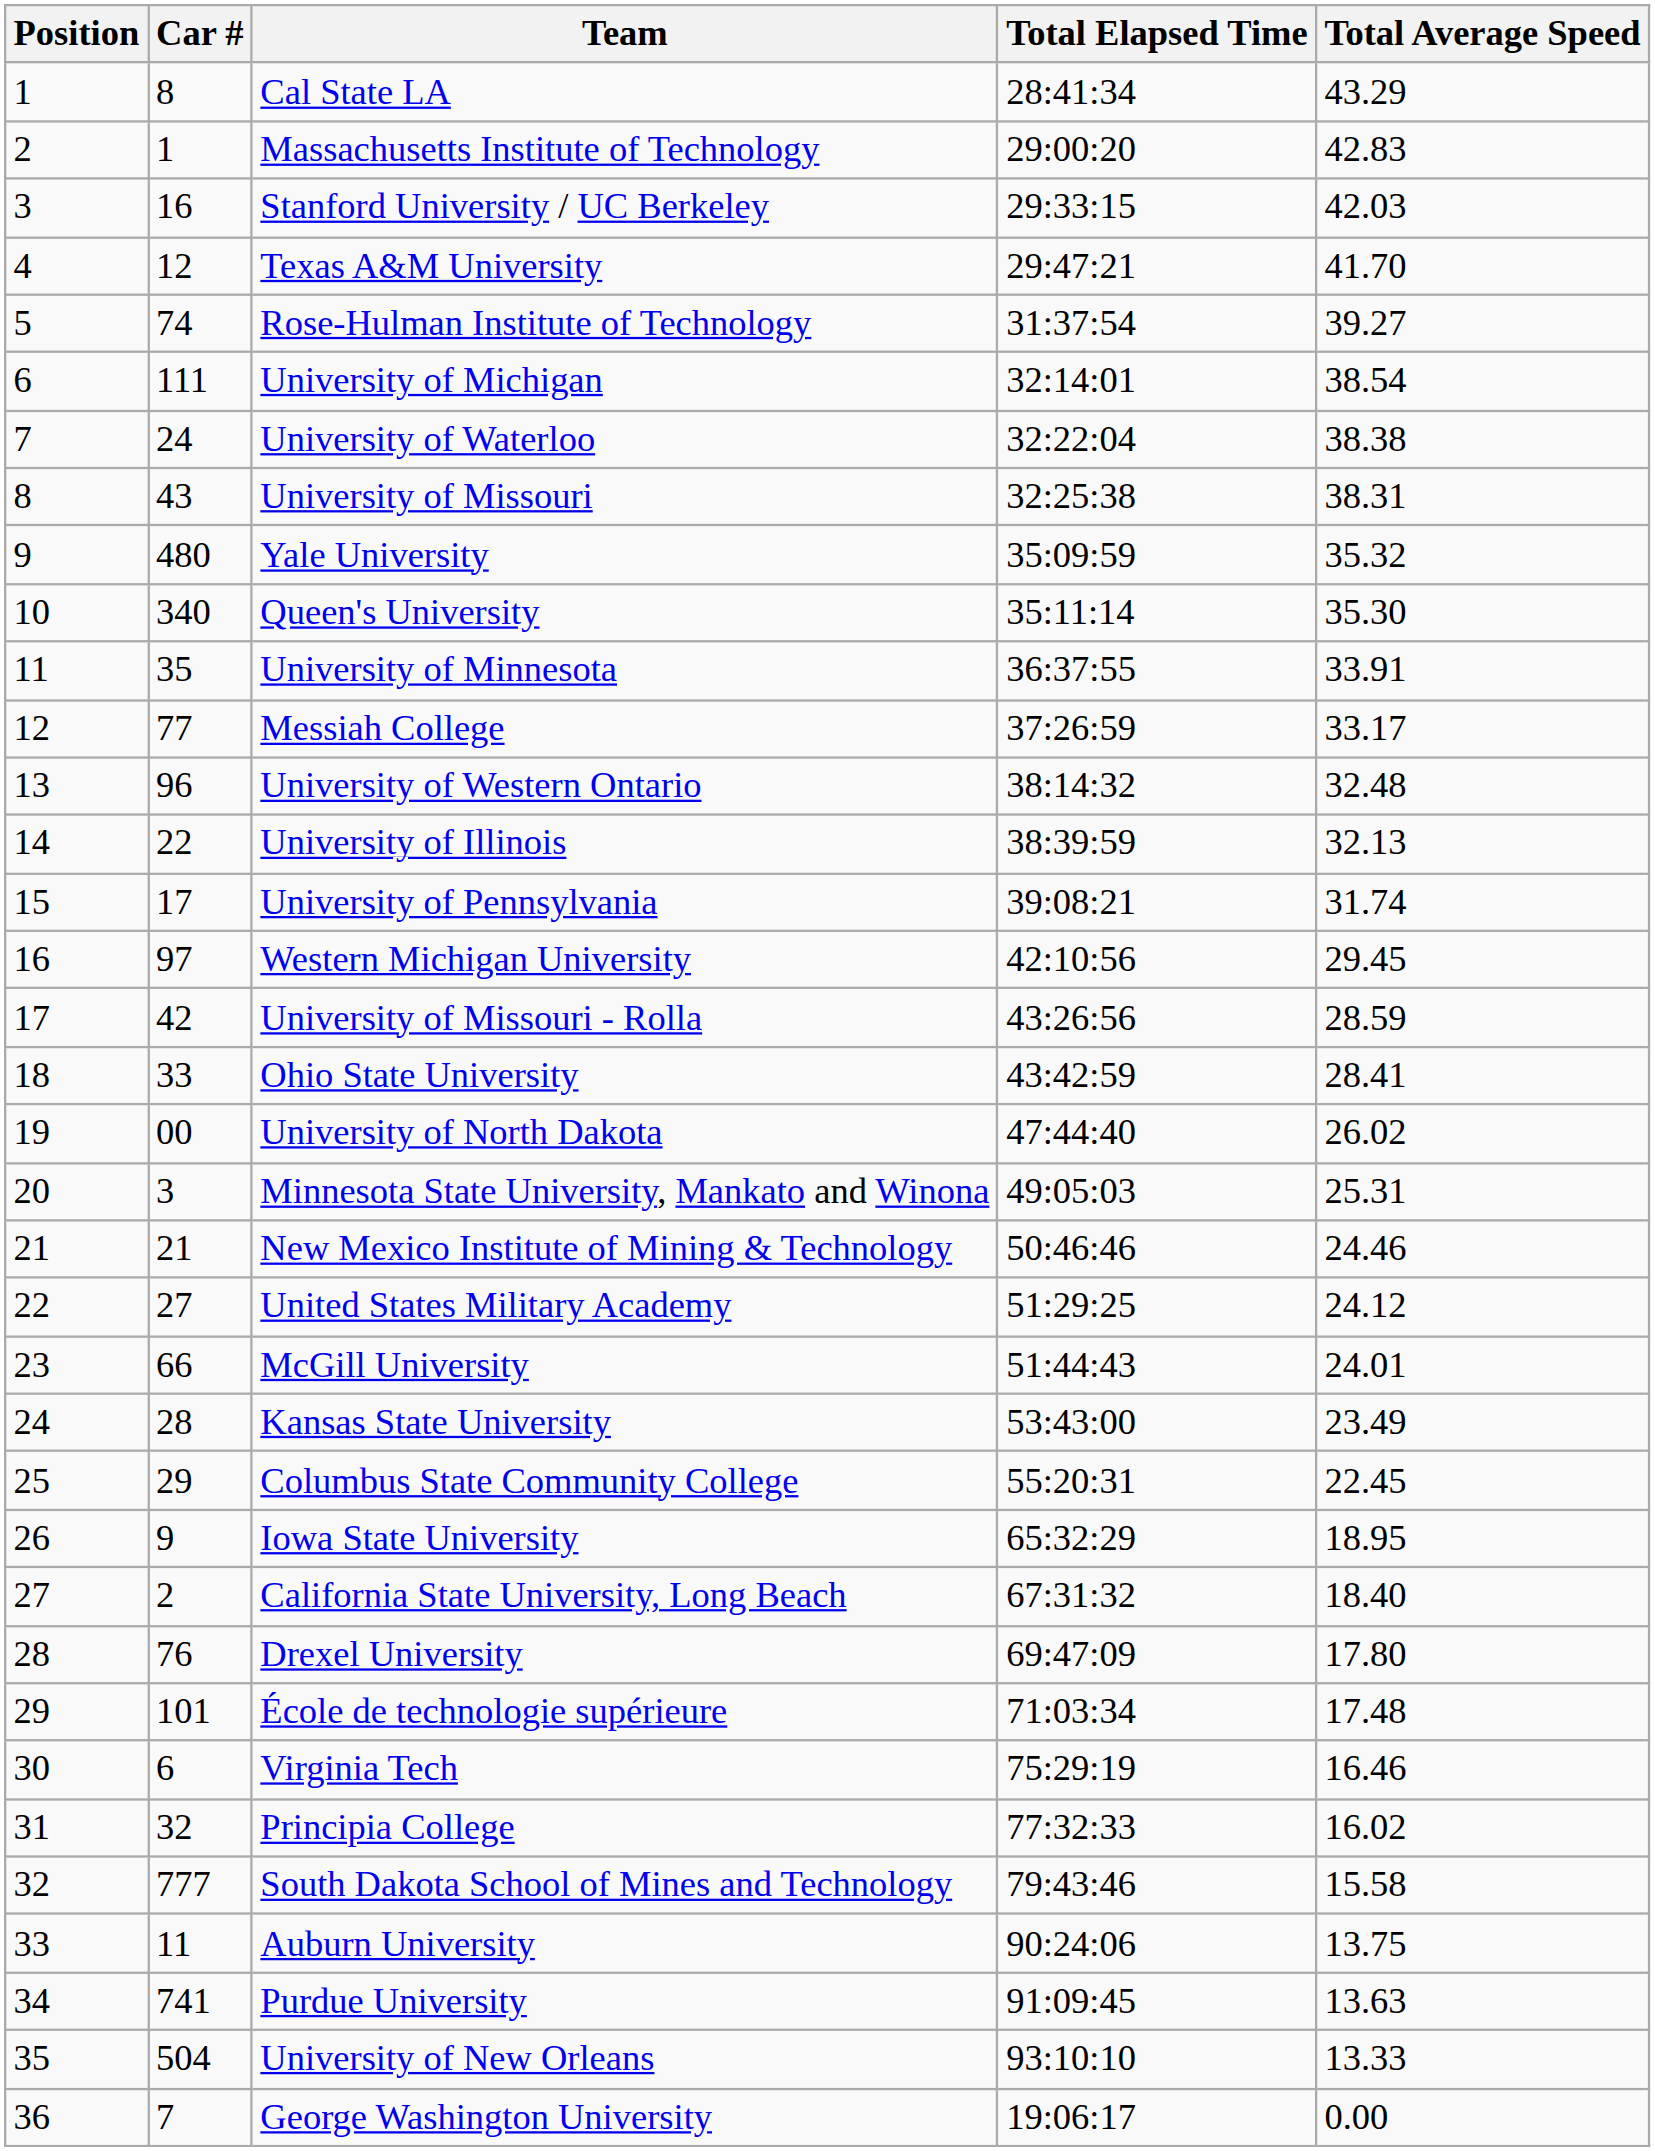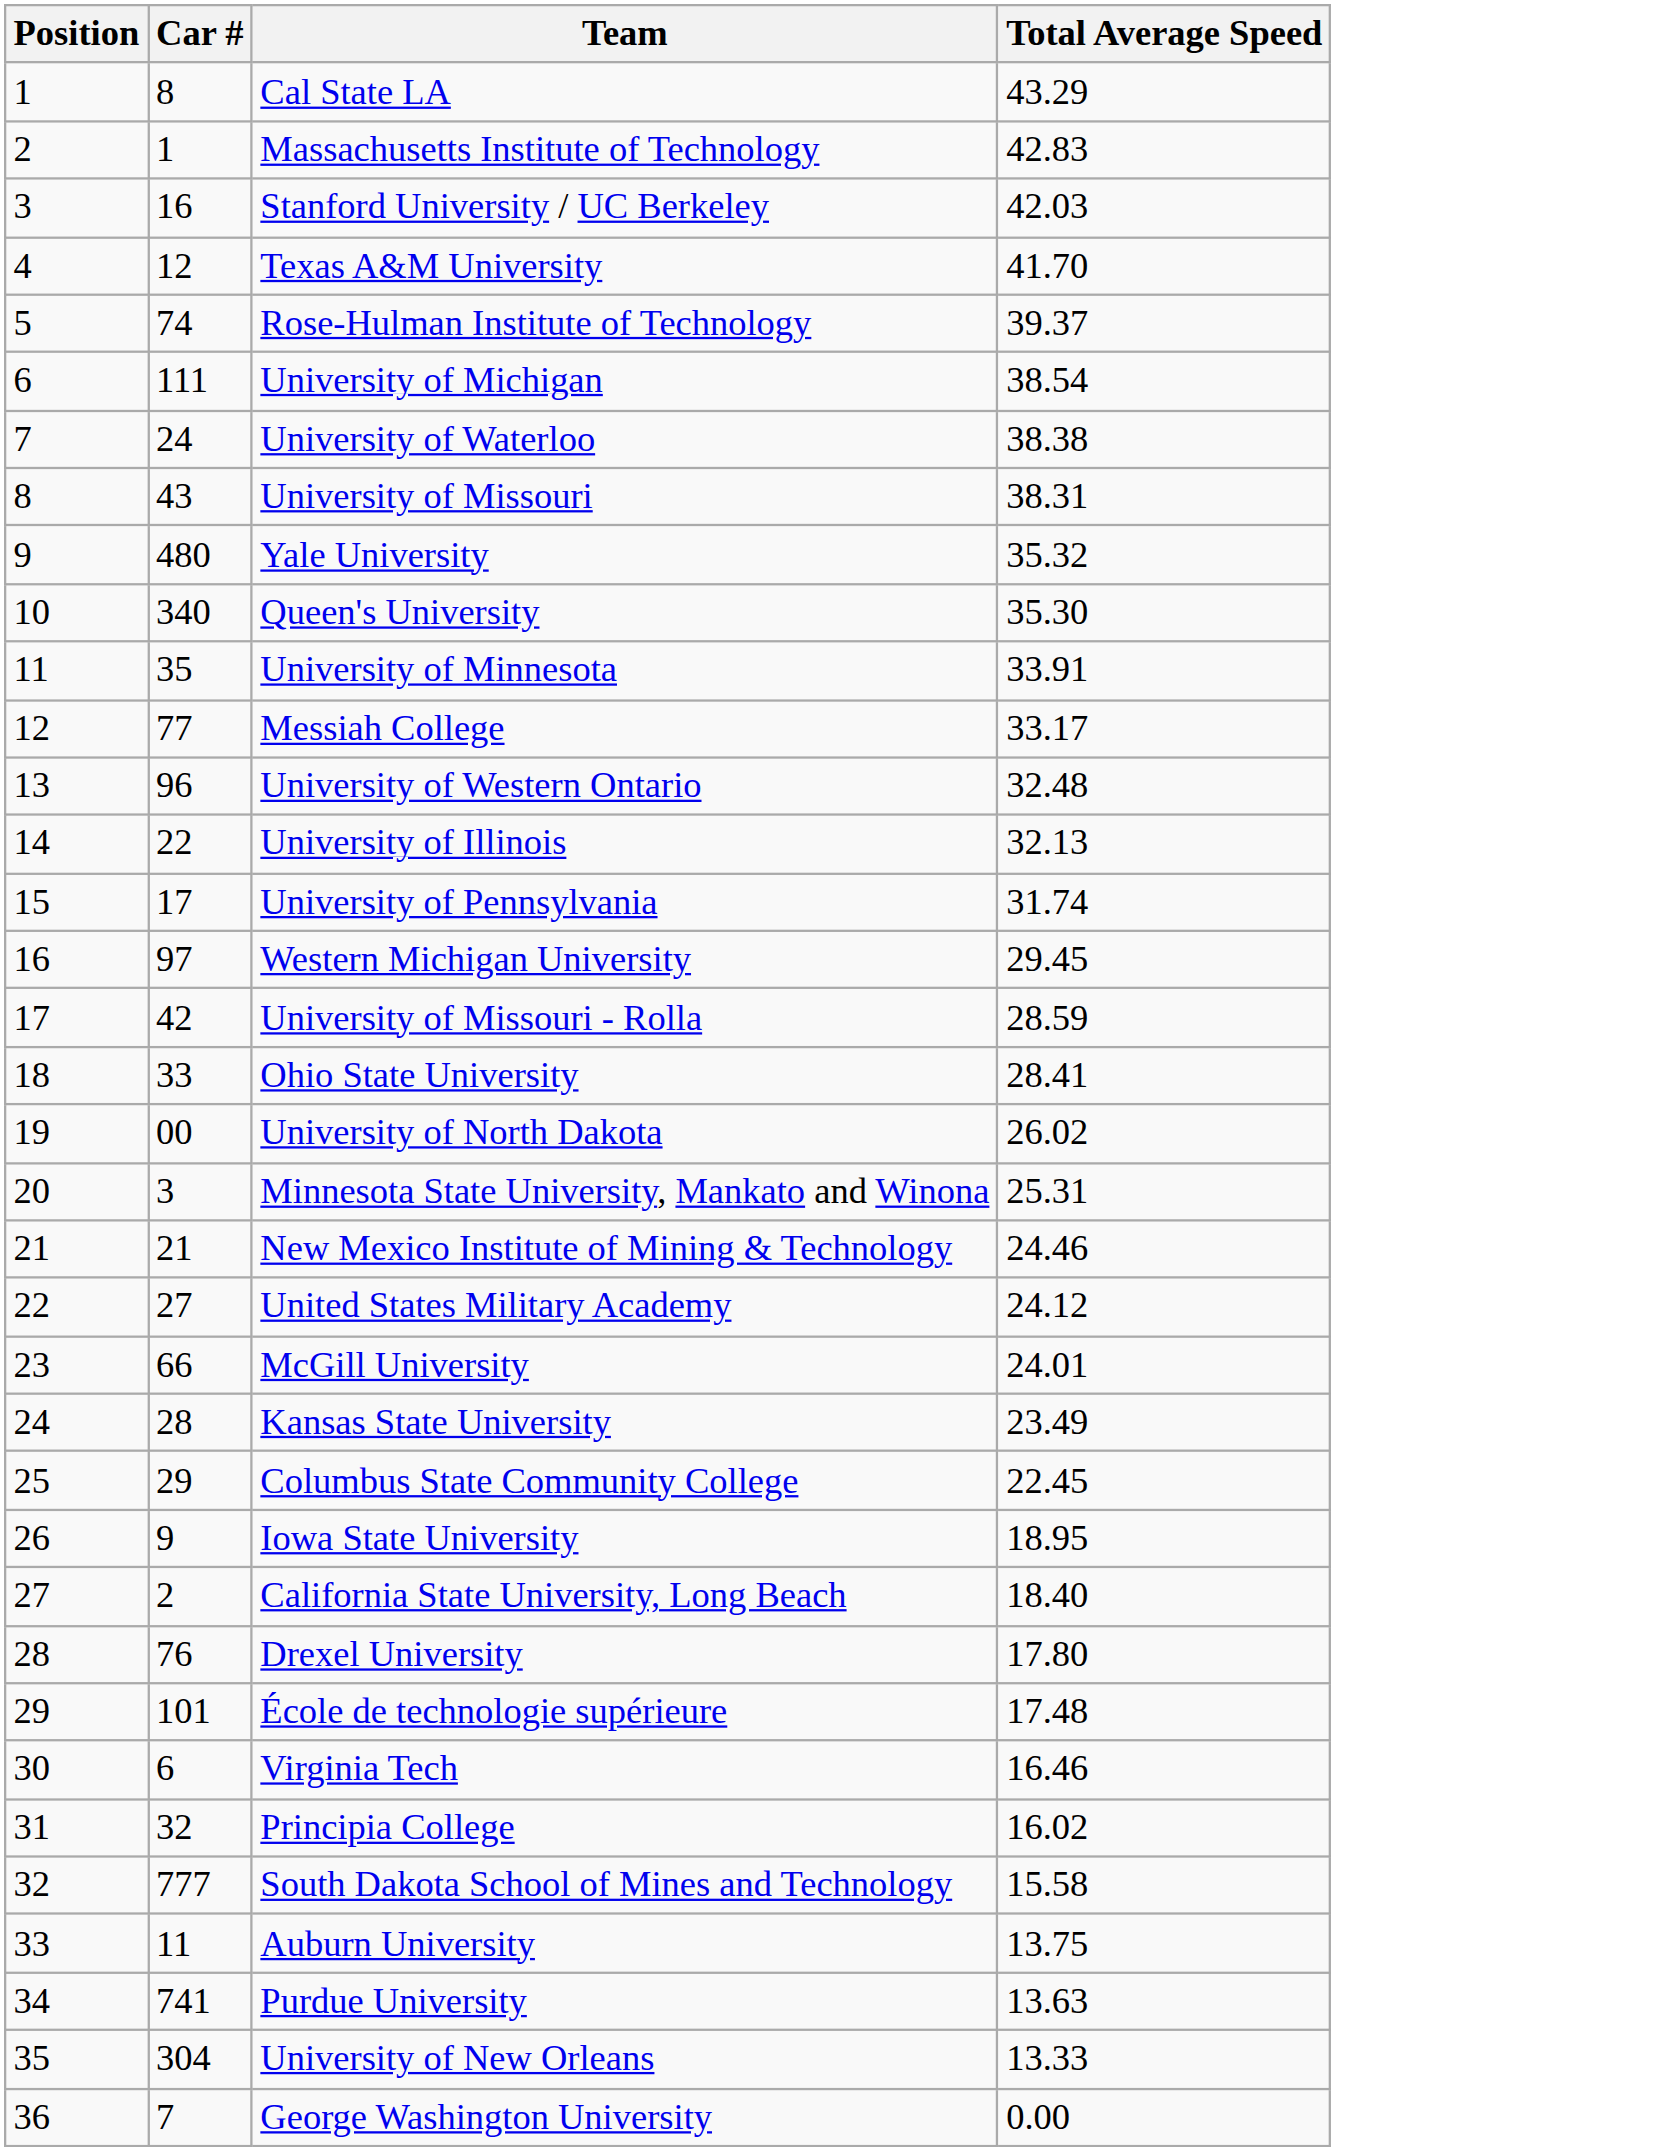- column: Total Elapsed Time | 28:41:34 | 29:00:20 | 29:33:15 | 29:47:21 | 31:37:54 | 32:14:01 | 32:22:04 | 32:25:38 | 35:09:59 | 35:11:14 | 36:37:55 | 37:26:59 | 38:14:32 | 38:39:59 | 39:08:21 | 42:10:56 | 43:26:56 | 43:42:59 | 47:44:40 | 49:05:03 | 50:46:46 | 51:29:25 | 51:44:43 | 53:43:00 | 55:20:31 | 65:32:29 | 67:31:32 | 69:47:09 | 71:03:34 | 75:29:19 | 77:32:33 | 79:43:46 | 90:24:06 | 91:09:45 | 93:10:10 | 19:06:17
Rose-Hulman Institute of Technology | Total Average Speed: 39.27 -> 39.37
University of New Orleans | Car #: 504 -> 304
